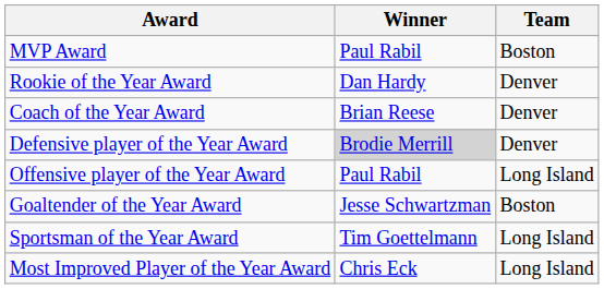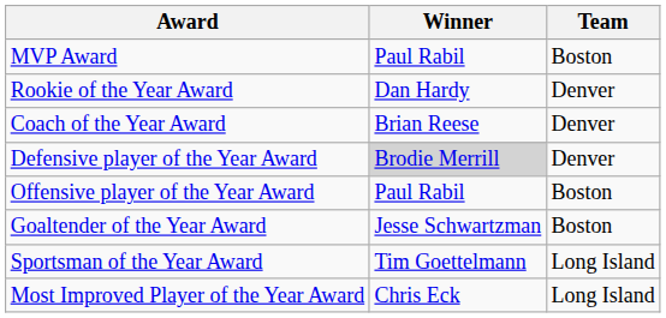Offensive player of the Year Award | Team: Long Island -> Boston
